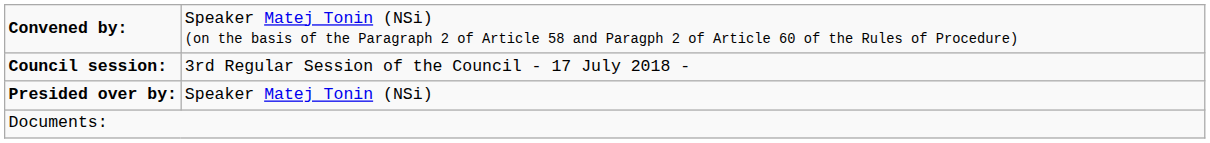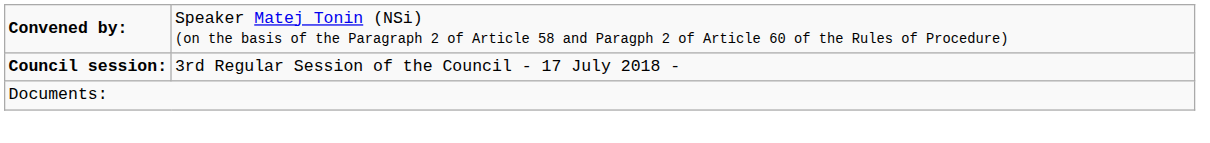- row: Presided over by: | Speaker Matej Tonin (NSi)
